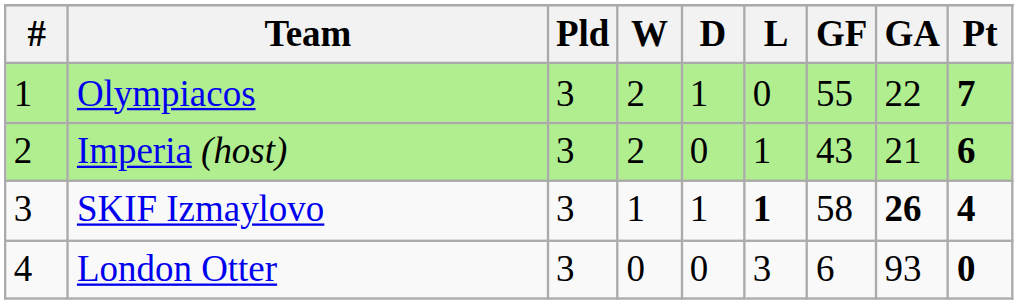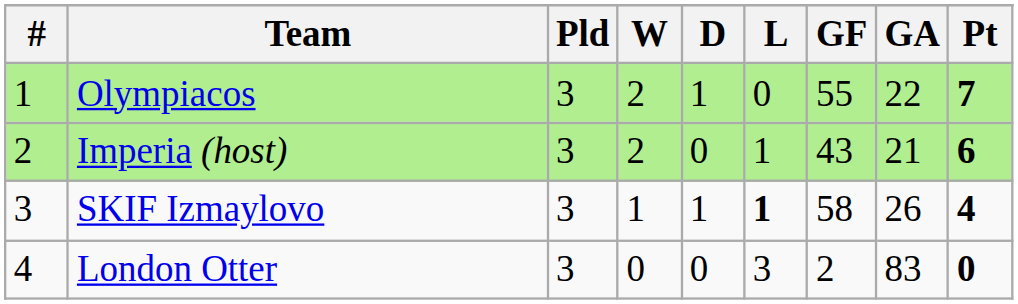SKIF Izmaylovo | GA: bold -> normal
London Otter | GF: 6 -> 2
London Otter | GA: 93 -> 83
